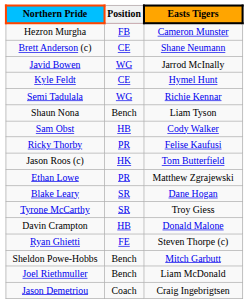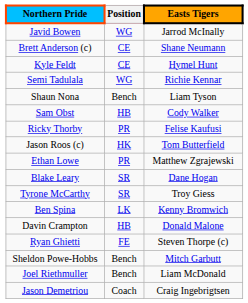- row: Hezron Murgha | FB | Cameron Munster
rows swapped: Javid Bowen <-> Brett Anderson (c)
+ row: Ben Spina | LK | Kenny Bromwich
